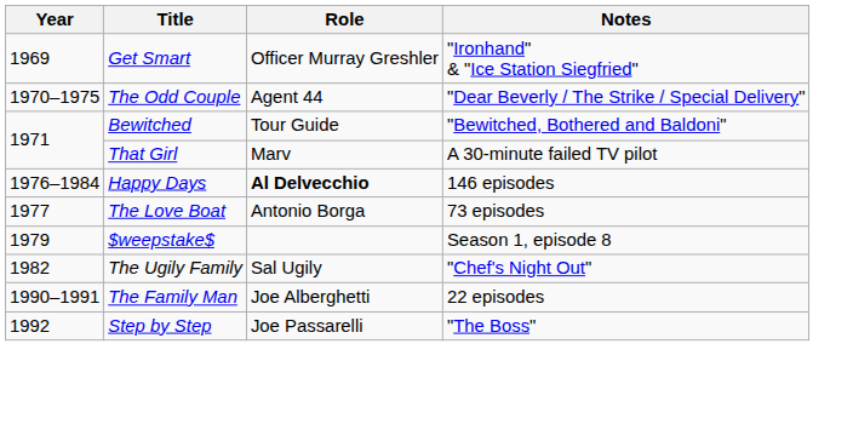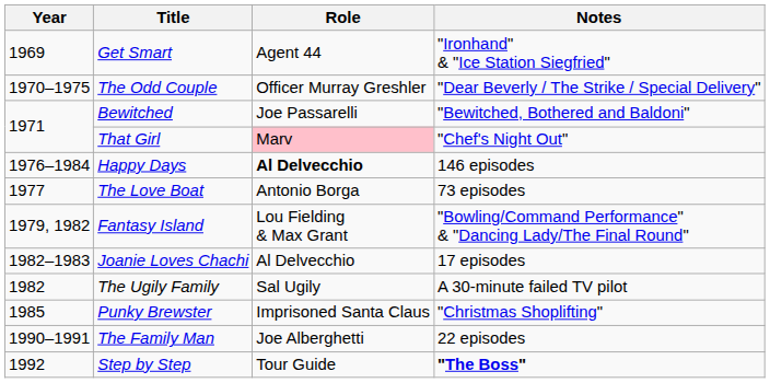Get Smart | Role: Officer Murray Greshler -> Agent 44
The Odd Couple | Role: Agent 44 -> Officer Murray Greshler
Bewitched | Role: Tour Guide -> Joe Passarelli
That Girl | Role: no background -> pink background
That Girl | Notes: A 30-minute failed TV pilot -> "Chef's Night Out"
- row: 1979 | $weepstake$ | Season 1, episode 8
+ row: 1979, 1982 | Fantasy Island | Lou Fielding & Max Grant | "Bowling/Command Performance" & "Dancing Lady/The Final Round"
+ row: 1982–1983 | Joanie Loves Chachi | Al Delvecchio | 17 episodes
The Ugily Family | Notes: "Chef's Night Out" -> A 30-minute failed TV pilot
+ row: 1985 | Punky Brewster | Imprisoned Santa Claus | "Christmas Shoplifting"
Step by Step | Role: Joe Passarelli -> Tour Guide
Step by Step | Notes: normal -> bold
